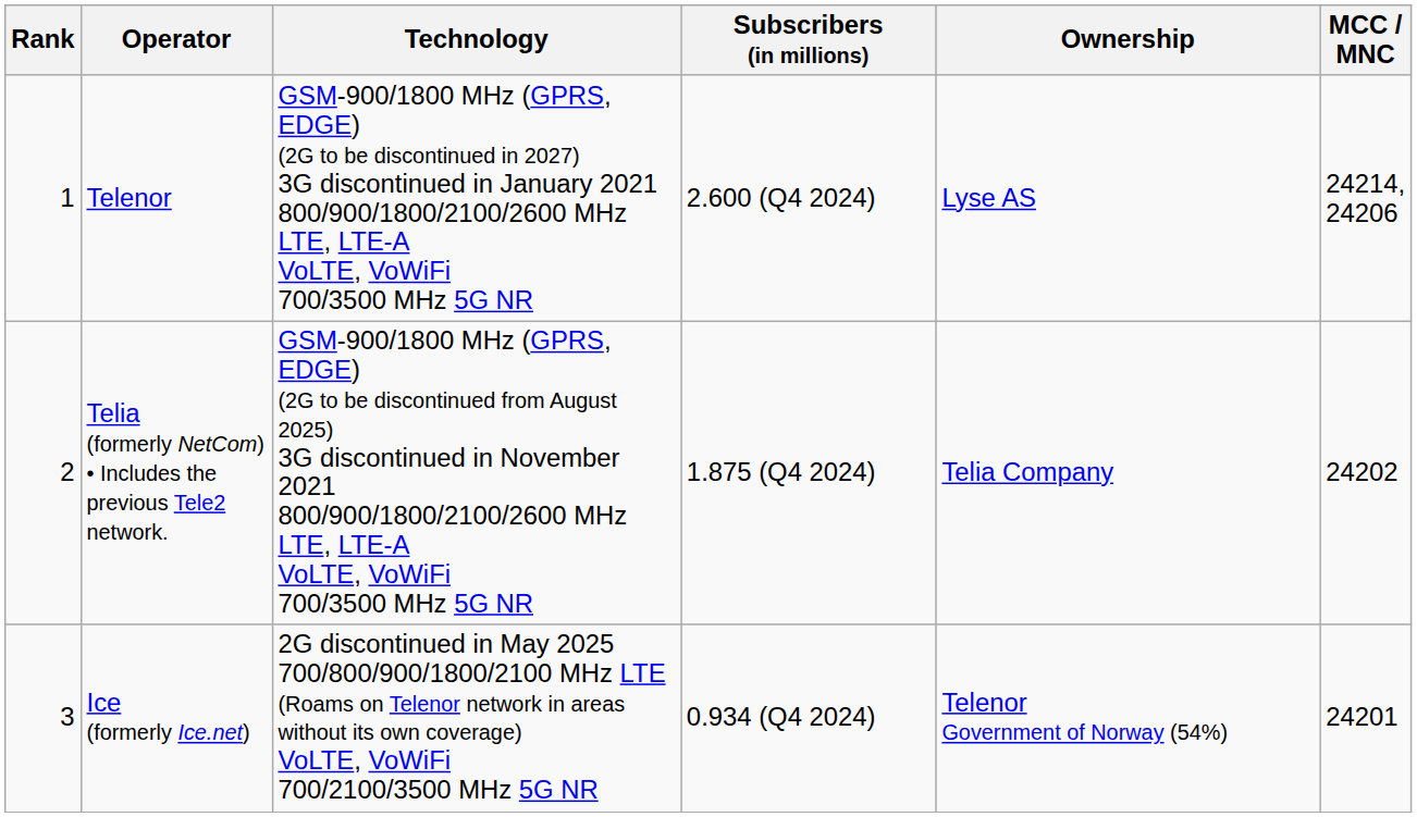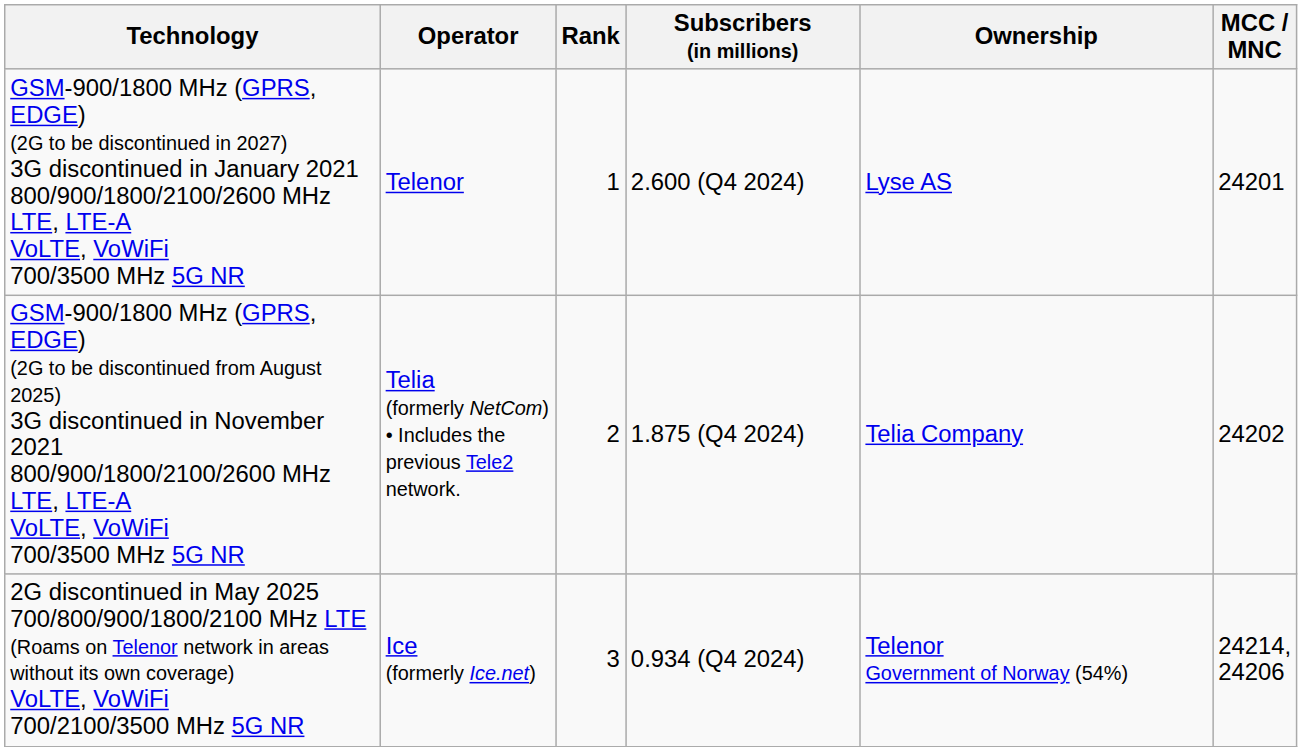columns swapped: Rank <-> Technology
Telenor | MCC / MNC: 24214, 24206 -> 24201
Ice (formerly Ice.net) | MCC / MNC: 24201 -> 24214, 24206
